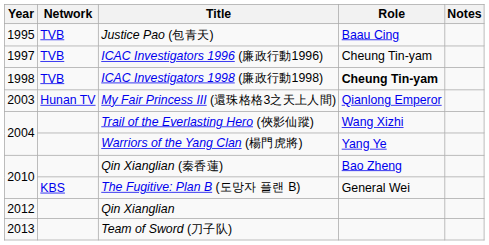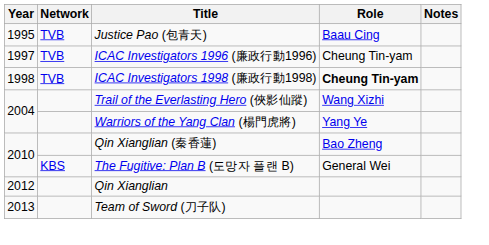- row: 2003 | Hunan TV | My Fair Princess III (還珠格格3之天上人間) | Qianlong Emperor
